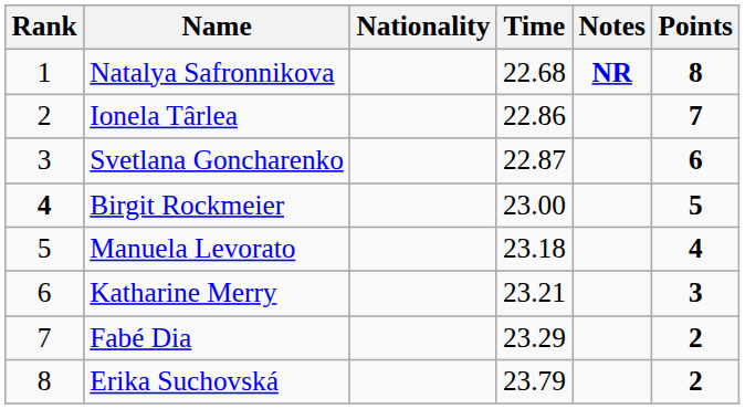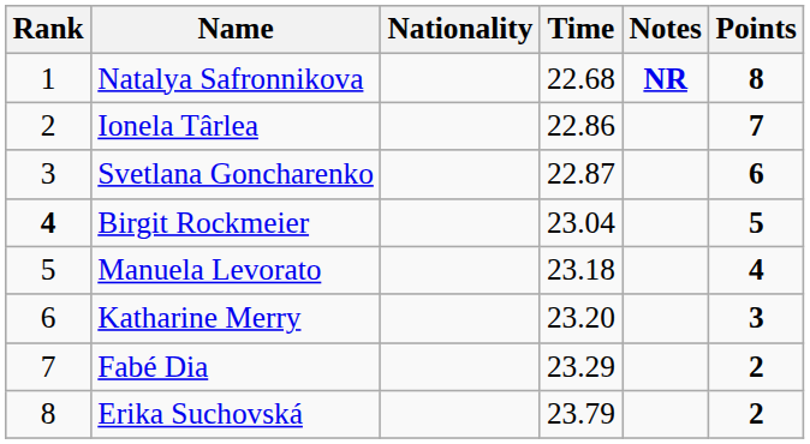Birgit Rockmeier | Time: 23.00 -> 23.04
Katharine Merry | Time: 23.21 -> 23.20
